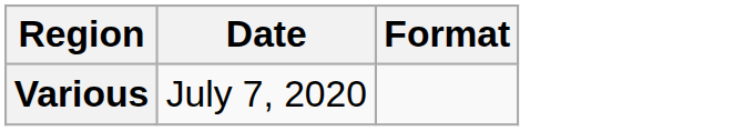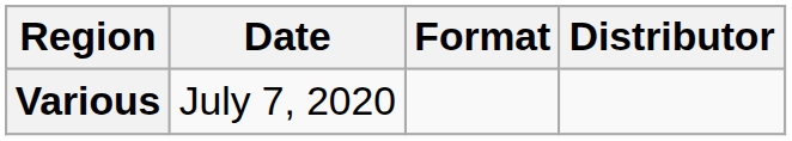+ column: Distributor
